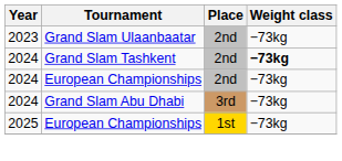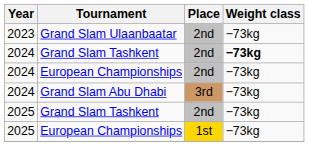+ row: 2025 | Grand Slam Tashkent | 2nd | −73kg
